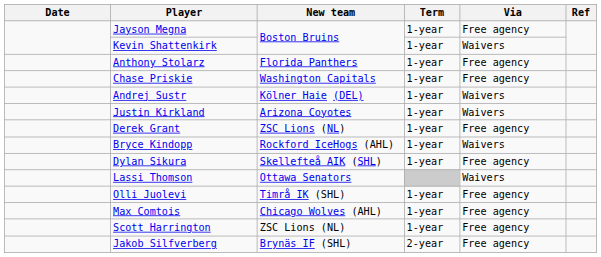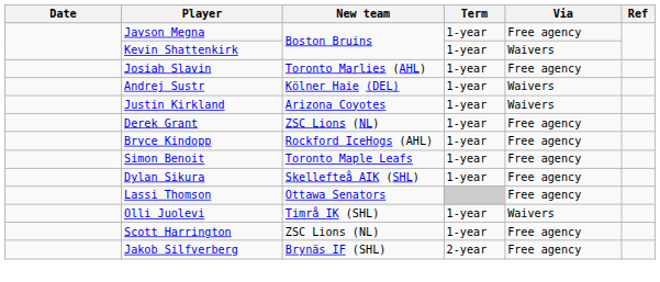- row: Anthony Stolarz | Florida Panthers | 1-year | Free agency
- row: Chase Priskie | Washington Capitals | 1-year | Free agency
+ row: Josiah Slavin | Toronto Marlies (AHL) | 1-year | Free agency
Bryce Kindopp | Via: Waivers -> Free agency
+ row: Simon Benoit | Toronto Maple Leafs | 1-year | Free agency
Lassi Thomson | Via: Waivers -> Free agency
Olli Juolevi | Via: Free agency -> Waivers
- row: Max Comtois | Chicago Wolves (AHL) | 1-year | Free agency
